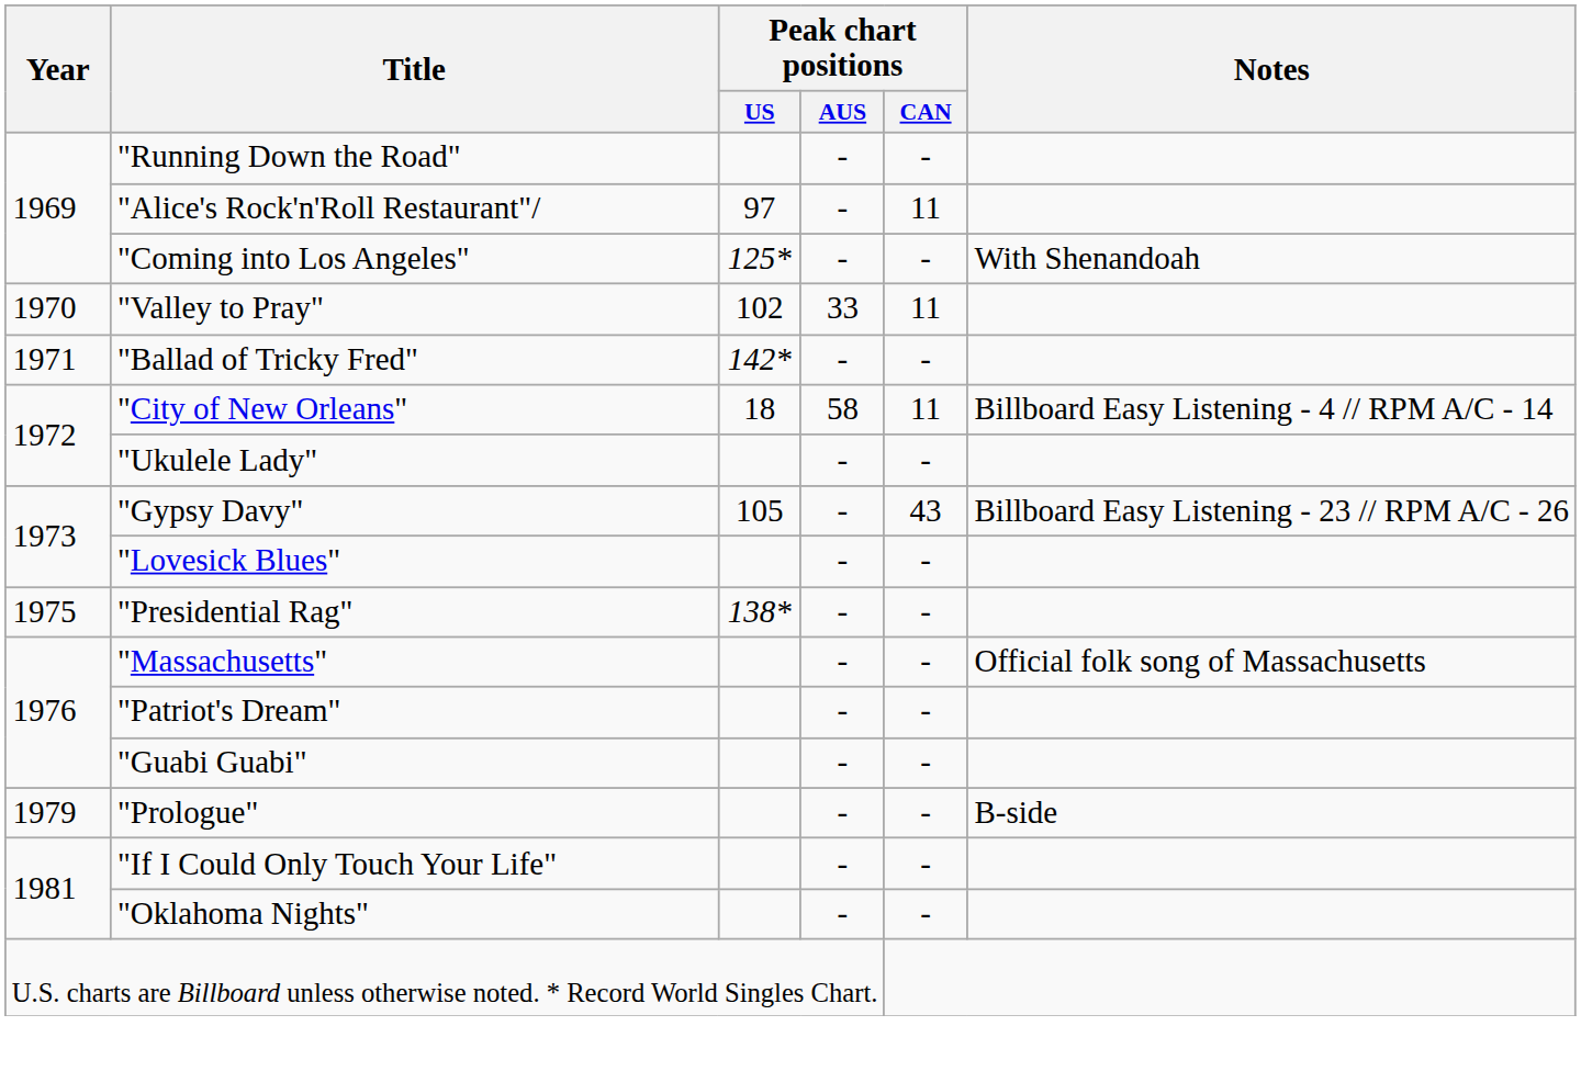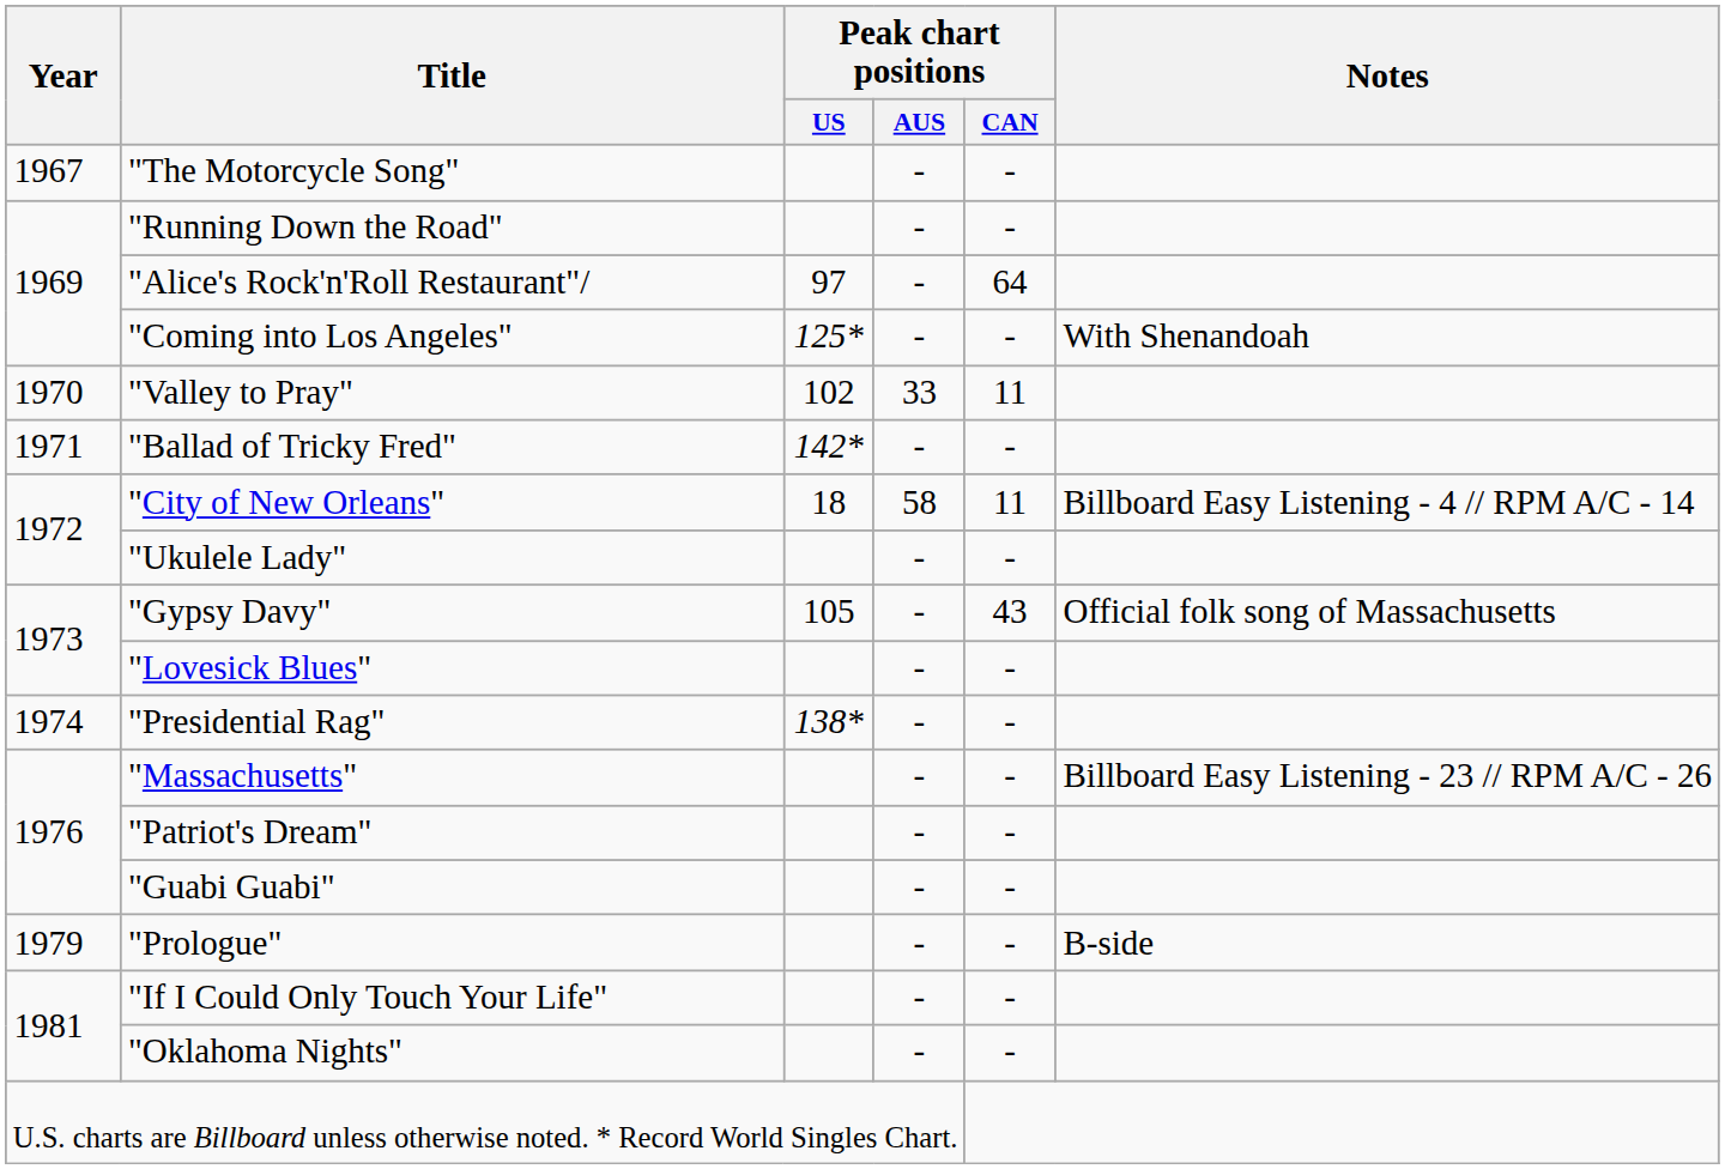+ row: 1967 | "The Motorcycle Song" | - | -
"Alice's Rock'n'Roll Restaurant"/ | Peak chart positions / CAN: 11 -> 64
"Gypsy Davy" | Notes: Billboard Easy Listening - 23 // RPM A/C - 26 -> Official folk song of Massachusetts
"Presidential Rag" | Year: 1975 -> 1974
"Massachusetts" | Notes: Official folk song of Massachusetts -> Billboard Easy Listening - 23 // RPM A/C - 26
